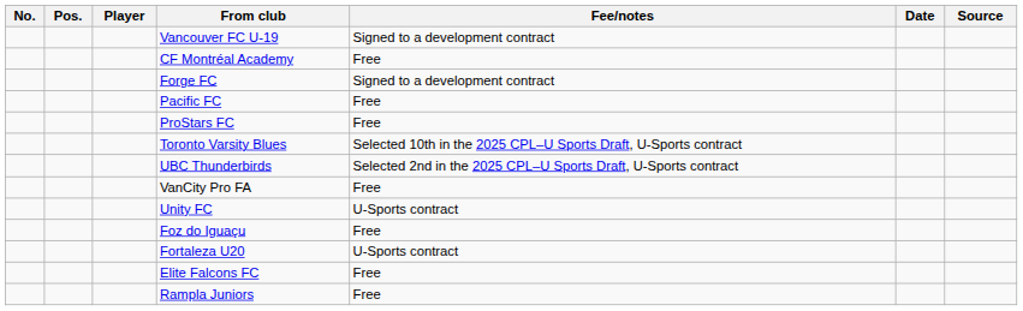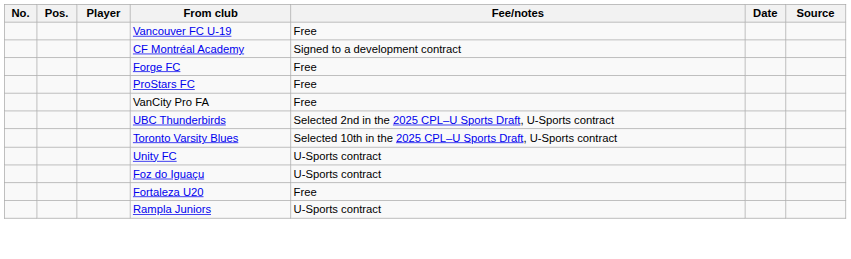Vancouver FC U-19 | Fee/notes: Signed to a development contract -> Free
CF Montréal Academy | Fee/notes: Free -> Signed to a development contract
Forge FC | Fee/notes: Signed to a development contract -> Free
- row: Pacific FC | Free
rows swapped: VanCity Pro FA <-> Toronto Varsity Blues
Foz do Iguaçu | Fee/notes: Free -> U-Sports contract
Fortaleza U20 | Fee/notes: U-Sports contract -> Free
- row: Elite Falcons FC | Free
Rampla Juniors | Fee/notes: Free -> U-Sports contract
